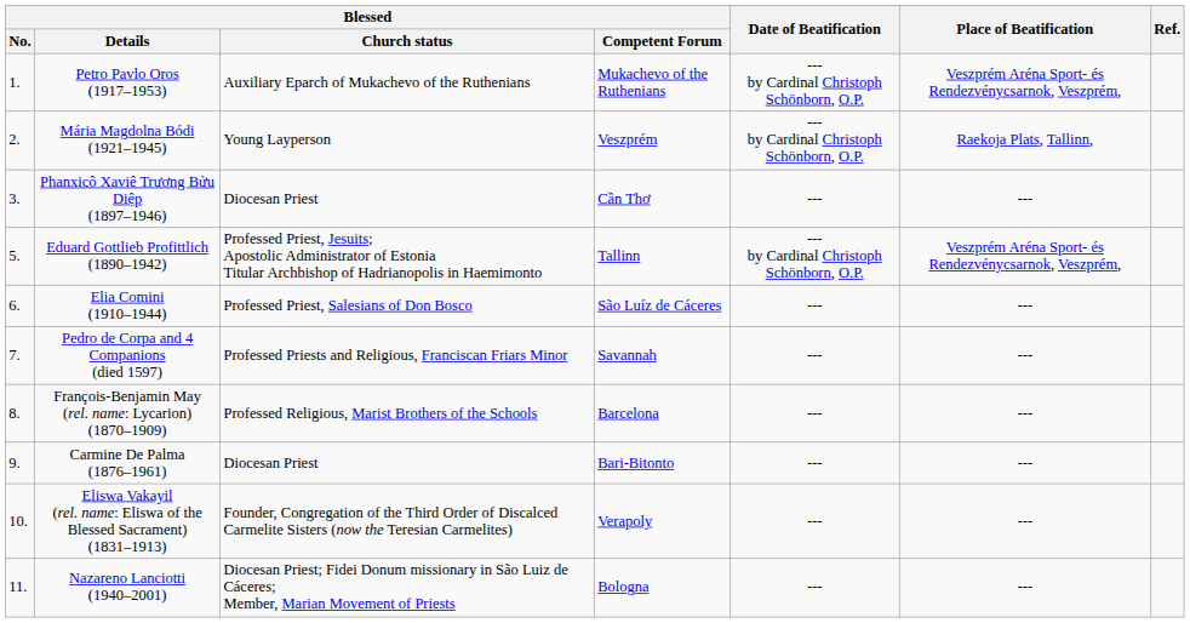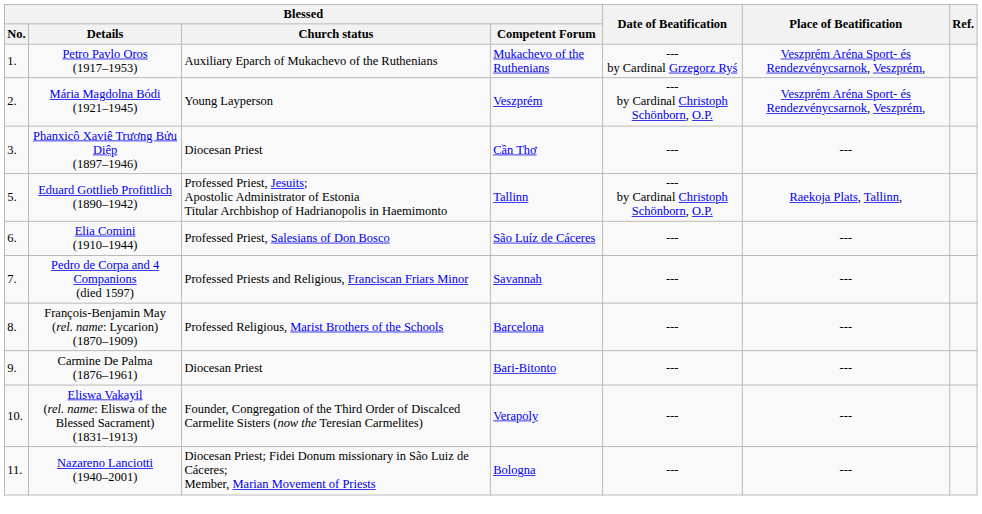Petro Pavlo Oros (1917–1953) | Date of Beatification: --- by Cardinal Christoph Schönborn, O.P. -> --- by Cardinal Grzegorz Ryś
Mária Magdolna Bódi (1921–1945) | Place of Beatification: Raekoja Plats, Tallinn, -> Veszprém Aréna Sport- és Rendezvénycsarnok, Veszprém,
Eduard Gottlieb Profittlich (1890–1942) | Place of Beatification: Veszprém Aréna Sport- és Rendezvénycsarnok, Veszprém, -> Raekoja Plats, Tallinn,
